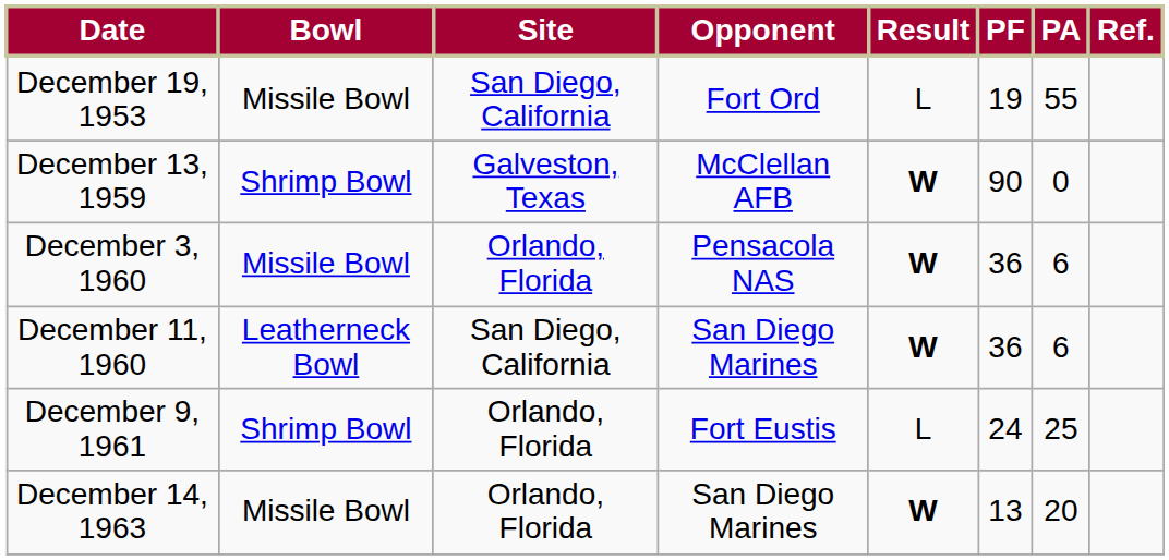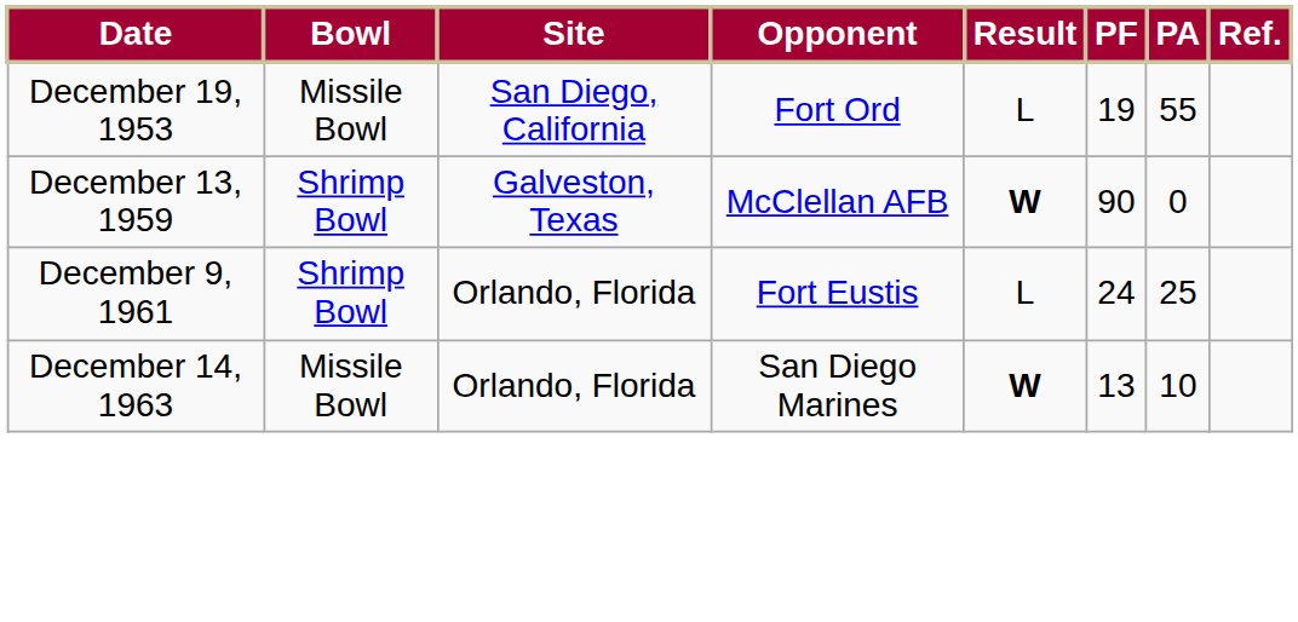- row: December 3, 1960 | Missile Bowl | Orlando, Florida | Pensacola NAS | W | 36 | 6
- row: December 11, 1960 | Leatherneck Bowl | San Diego, California | San Diego Marines | W | 36 | 6
December 14, 1963 | PA: 20 -> 10
